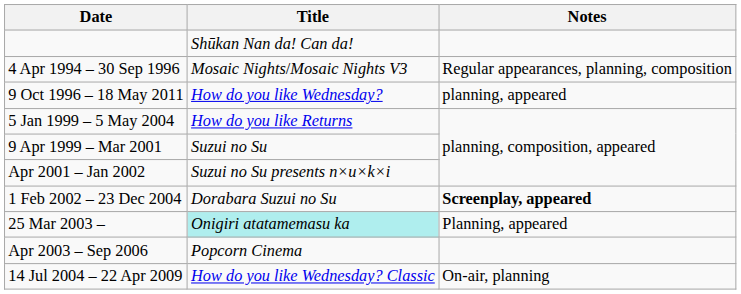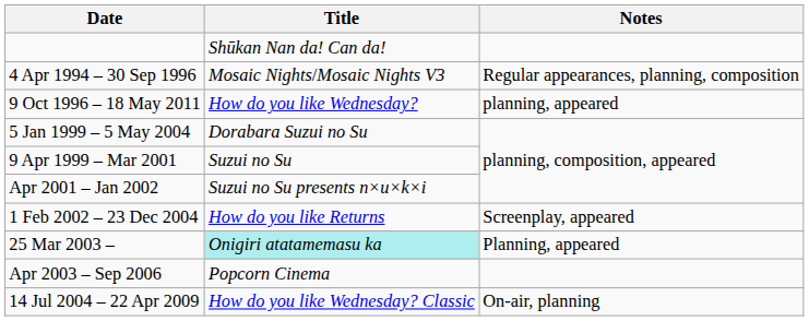5 Jan 1999 – 5 May 2004 | Title: How do you like Returns -> Dorabara Suzui no Su
1 Feb 2002 – 23 Dec 2004 | Title: Dorabara Suzui no Su -> How do you like Returns
1 Feb 2002 – 23 Dec 2004 | Notes: bold -> normal
